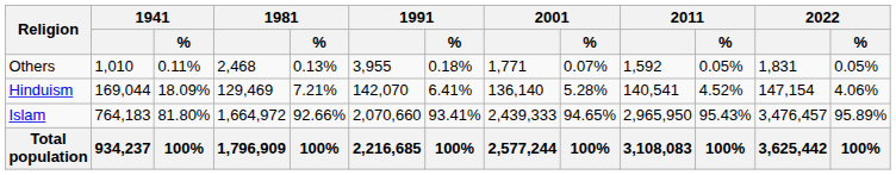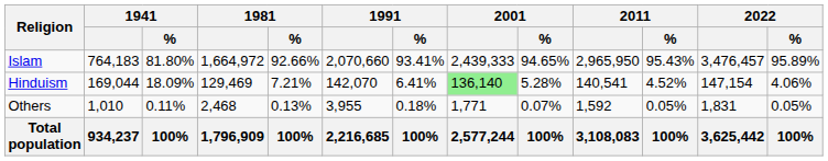rows swapped: Islam <-> Others
Hinduism | 2001: no background -> lightgreen background
